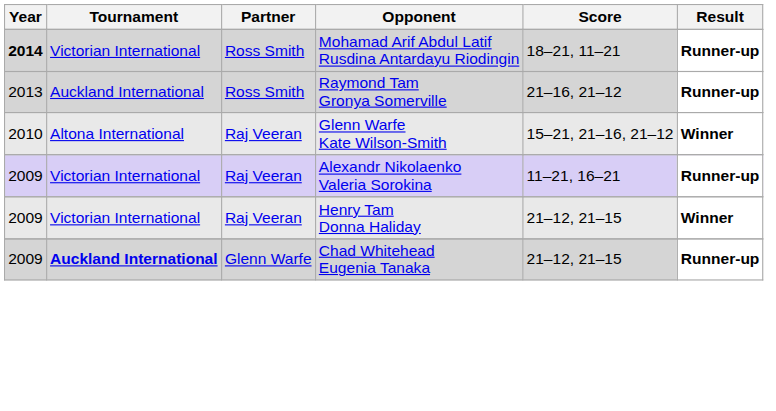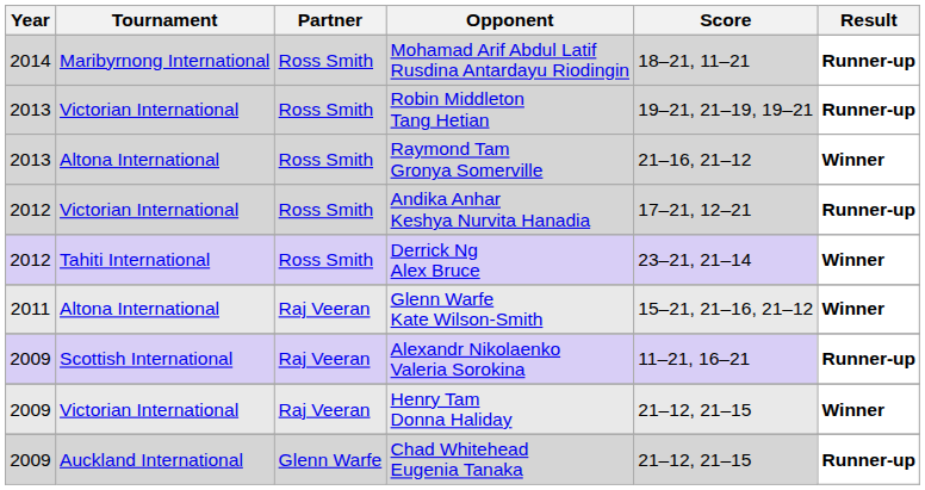Mohamad Arif Abdul Latif Rusdina Antardayu Riodingin | Year: bold -> normal
Mohamad Arif Abdul Latif Rusdina Antardayu Riodingin | Tournament: Victorian International -> Maribyrnong International
+ row: 2013 | Victorian International | Ross Smith | Robin Middleton Tang Hetian | 19–21, 21–19, 19–21 | Runner-up
Raymond Tam Gronya Somerville | Tournament: Auckland International -> Altona International
Raymond Tam Gronya Somerville | Result: Runner-up -> Winner
+ row: 2012 | Victorian International | Ross Smith | Andika Anhar Keshya Nurvita Hanadia | 17–21, 12–21 | Runner-up
+ row: 2012 | Tahiti International | Ross Smith | Derrick Ng Alex Bruce | 23–21, 21–14 | Winner
Glenn Warfe Kate Wilson-Smith | Year: 2010 -> 2011
Alexandr Nikolaenko Valeria Sorokina | Tournament: Victorian International -> Scottish International
Chad Whitehead Eugenia Tanaka | Tournament: bold -> normal
